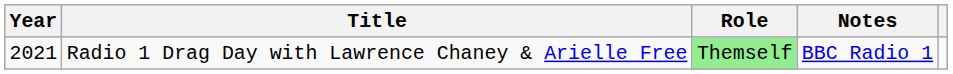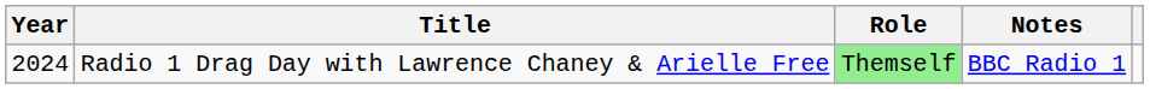Radio 1 Drag Day with Lawrence Chaney & Arielle Free | Year: 2021 -> 2024
